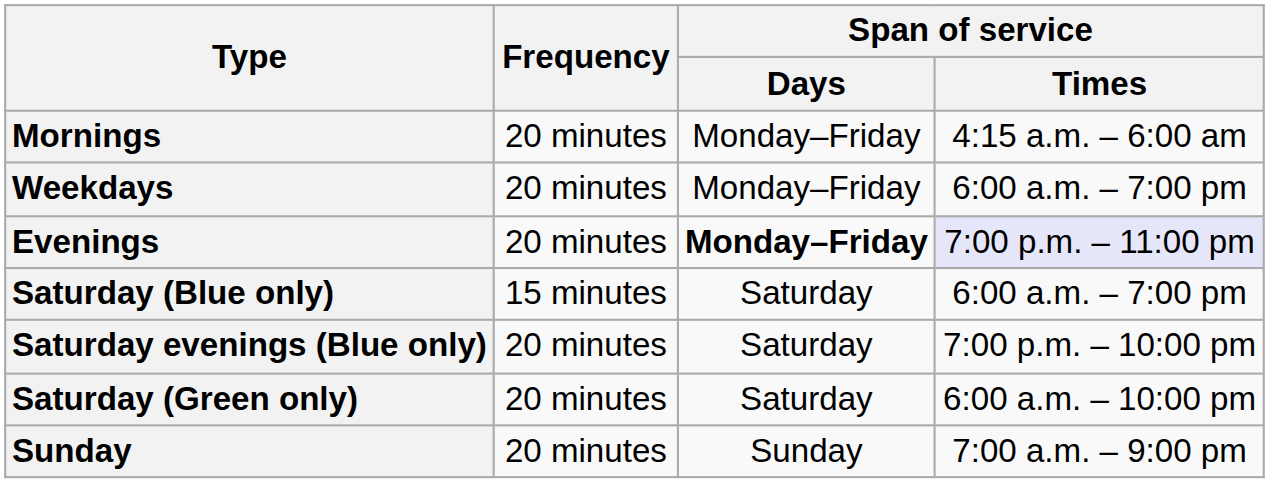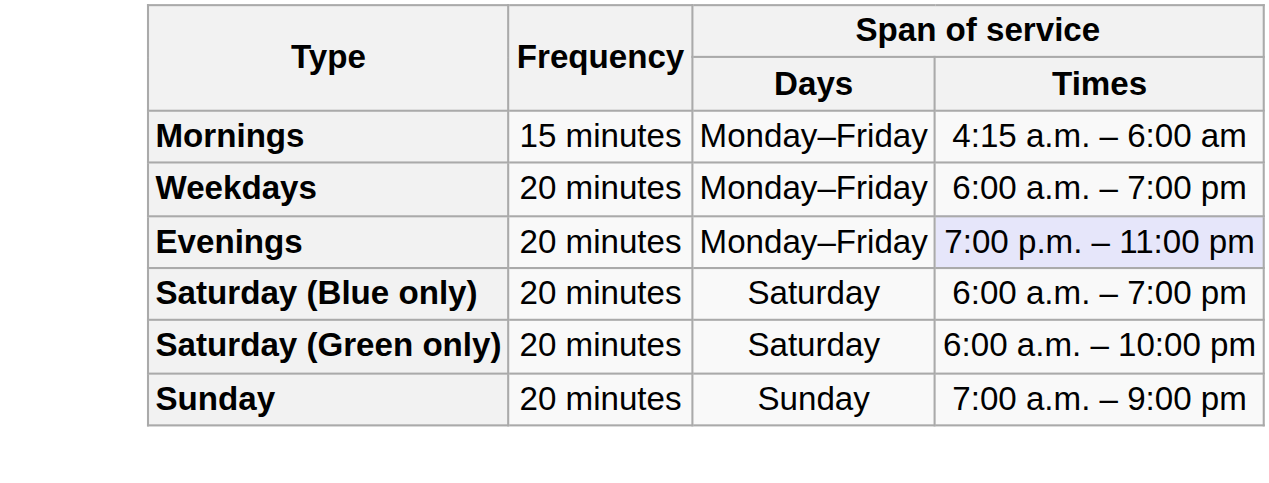Mornings | Frequency: 20 minutes -> 15 minutes
Evenings | Span of service / Days: bold -> normal
Saturday (Blue only) | Frequency: 15 minutes -> 20 minutes
- row: Saturday evenings (Blue only) | 20 minutes | Saturday | 7:00 p.m. – 10:00 pm
